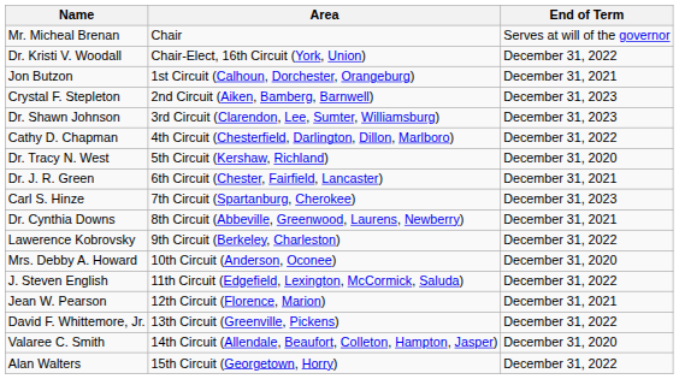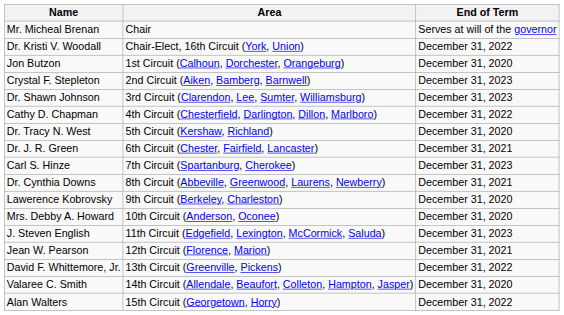Jon Butzon | End of Term: December 31, 2021 -> December 31, 2020
Lawerence Kobrovsky | End of Term: December 31, 2022 -> December 31, 2020
J. Steven English | End of Term: December 31, 2022 -> December 31, 2023
